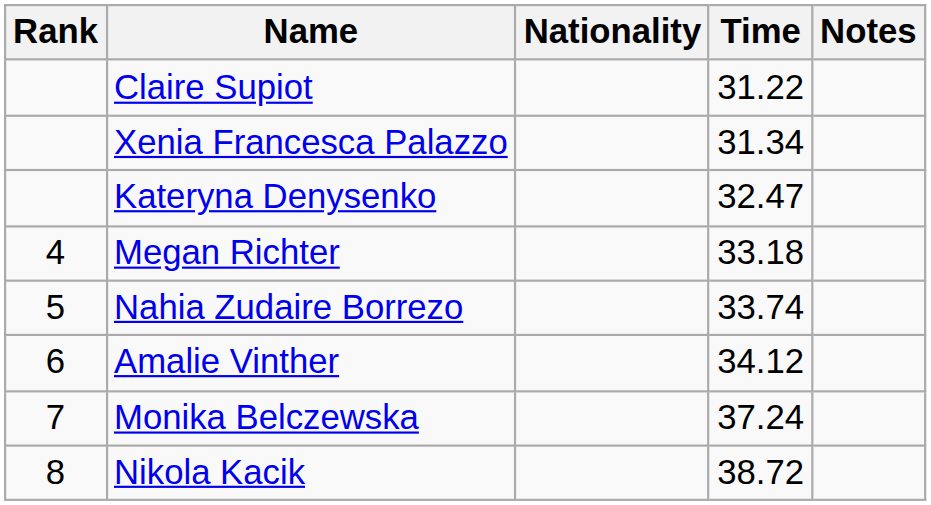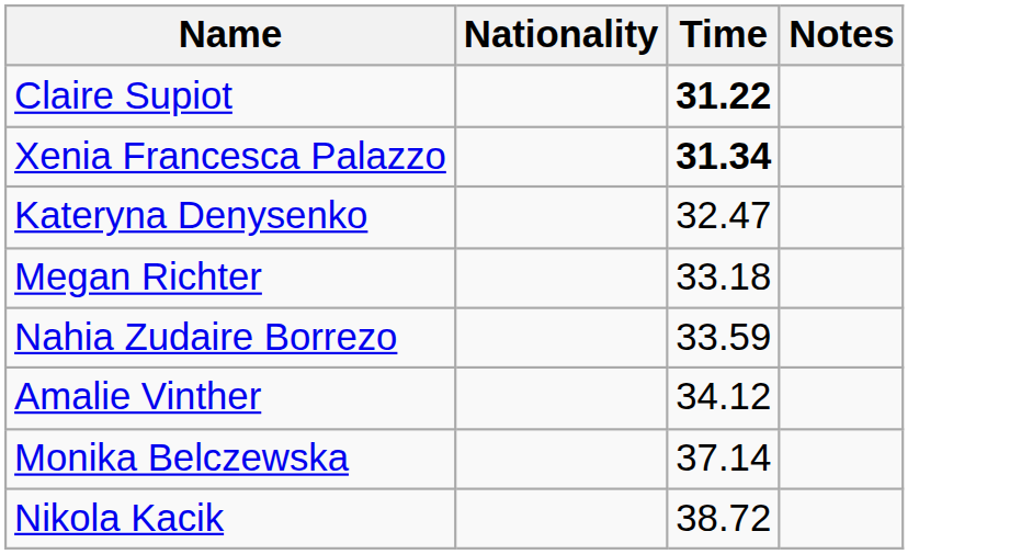- column: Rank | 4 | 5 | 6 | 7 | 8
Claire Supiot | Time: normal -> bold
Xenia Francesca Palazzo | Time: normal -> bold
Nahia Zudaire Borrezo | Time: 33.74 -> 33.59
Monika Belczewska | Time: 37.24 -> 37.14
